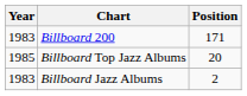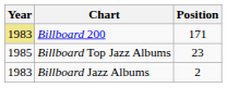Billboard 200 | Year: no background -> khaki background
Billboard Top Jazz Albums | Position: 20 -> 23
